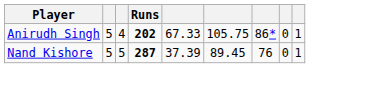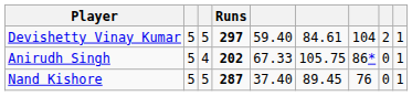+ row: Devishetty Vinay Kumar | 5 | 5 | 297 | 59.40 | 84.61 | 104 | 2 | 1
Nand Kishore | column 5: 37.39 -> 37.40
